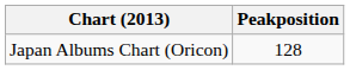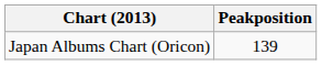Japan Albums Chart (Oricon) | Peakposition: 128 -> 139
